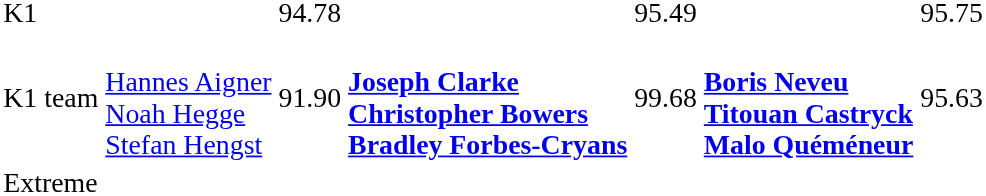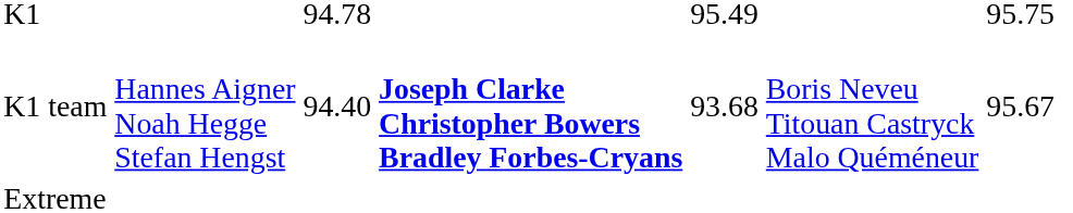K1 team | column 3: 91.90 -> 94.40
K1 team | column 5: 99.68 -> 93.68
K1 team | column 6: bold -> normal
K1 team | column 7: 95.63 -> 95.67
